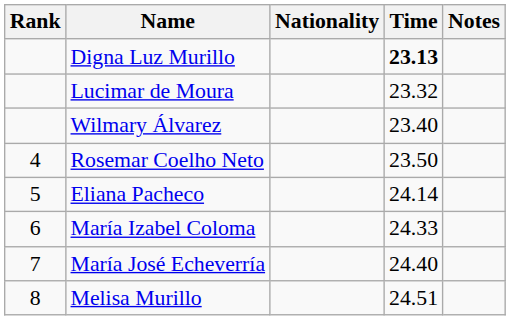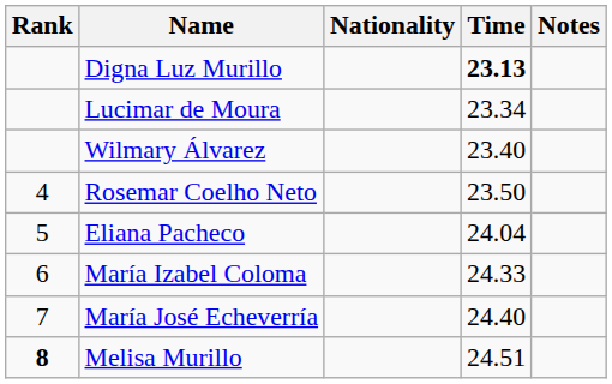Lucimar de Moura | Time: 23.32 -> 23.34
Eliana Pacheco | Time: 24.14 -> 24.04
Melisa Murillo | Rank: normal -> bold
